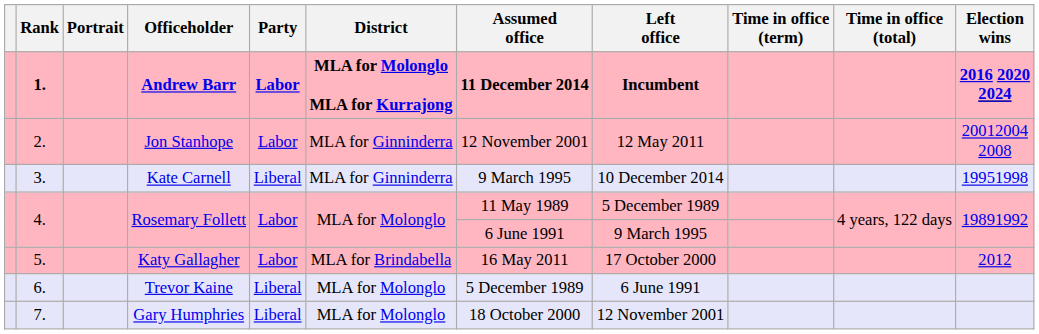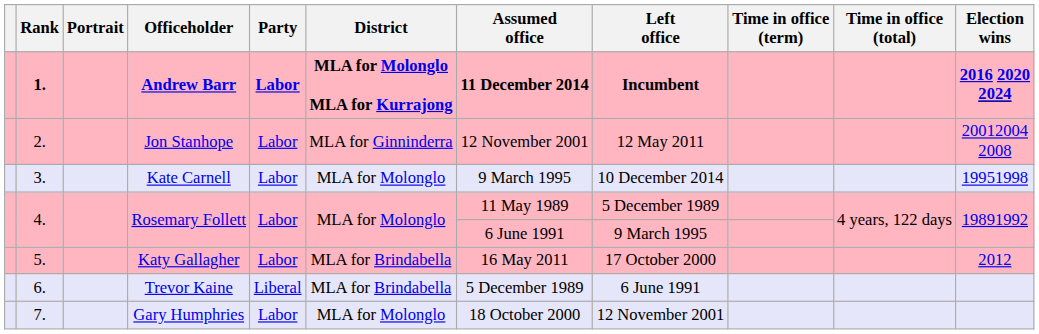3. | Party: Liberal -> Labor
3. | District: MLA for Ginninderra -> MLA for Molonglo
6. | District: MLA for Molonglo -> MLA for Brindabella
7. | Party: Liberal -> Labor
